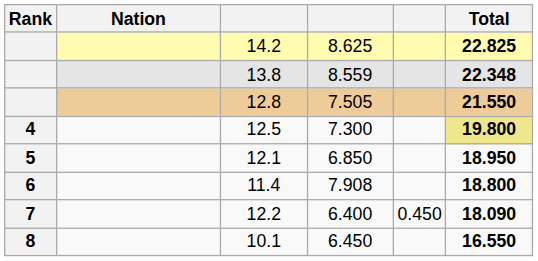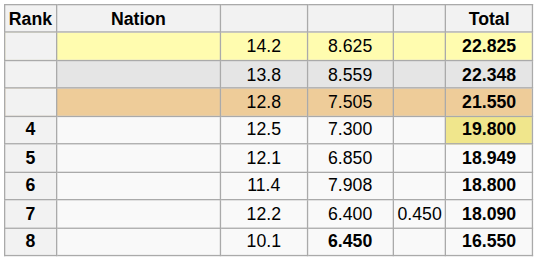12.1 | Total: 18.950 -> 18.949
10.1 | column 4: normal -> bold
